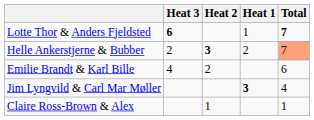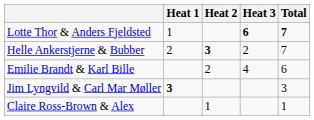columns swapped: Heat 1 <-> Heat 3
Helle Ankerstjerne & Bubber | Total: lightsalmon background -> no background
Jim Lyngvild & Carl Mar Møller | Total: 4 -> 3
